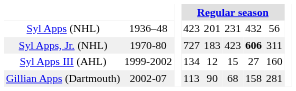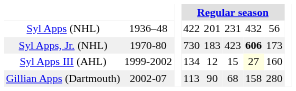Syl Apps (NHL) | column 4: 423 -> 422
Syl Apps, Jr. (NHL) | column 4: 727 -> 730
Syl Apps, Jr. (NHL) | column 8: 311 -> 173
Syl Apps III (AHL) | column 7: no background -> lightyellow background
Gillian Apps (Dartmouth) | column 8: 281 -> 280
